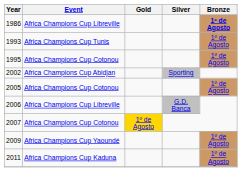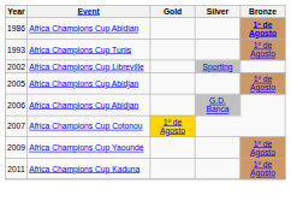1986 | Event: Africa Champions Cup Libreville -> Africa Champions Cup Abidjan
- row: 1995 | Africa Champions Cup Cotonou | 1º de Agosto
2002 | Event: Africa Champions Cup Abidjan -> Africa Champions Cup Libreville
2005 | Event: Africa Champions Cup Cotonou -> Africa Champions Cup Abidjan
2006 | Event: Africa Champions Cup Libreville -> Africa Champions Cup Abidjan
